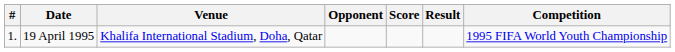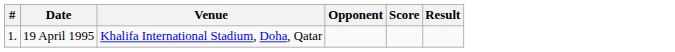- column: Competition | 1995 FIFA World Youth Championship
